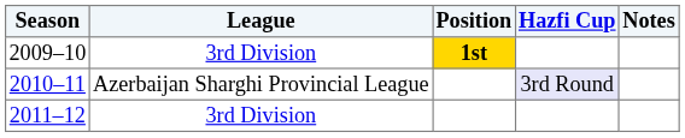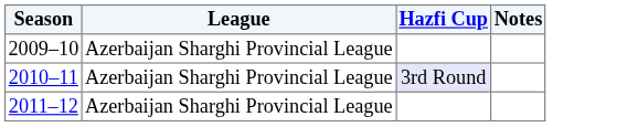- column: Position | 1st
2009–10 | League: 3rd Division -> Azerbaijan Sharghi Provincial League
2011–12 | League: 3rd Division -> Azerbaijan Sharghi Provincial League
